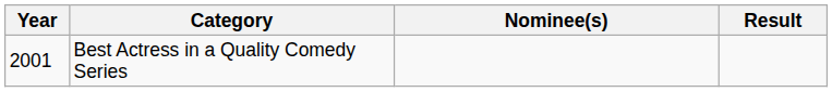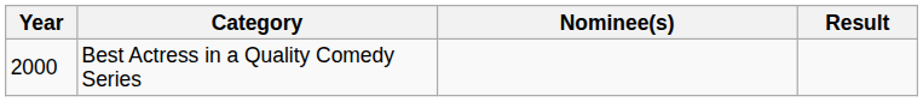Best Actress in a Quality Comedy Series | Year: 2001 -> 2000
